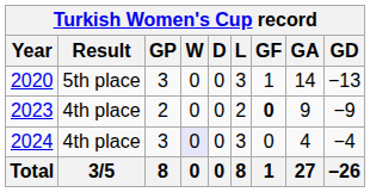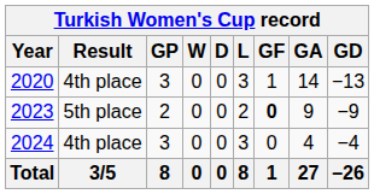2020 | Result: 5th place -> 4th place
2023 | Result: 4th place -> 5th place
2024 | W: lavender background -> no background
